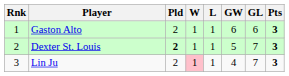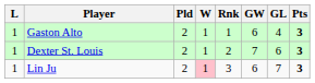columns swapped: Rnk <-> L
Gaston Alto | GL: 6 -> 4
Dexter St. Louis | Pld: bold -> normal
Dexter St. Louis | GW: 5 -> 7
Dexter St. Louis | GL: 7 -> 6
Lin Ju | GW: 4 -> 6
